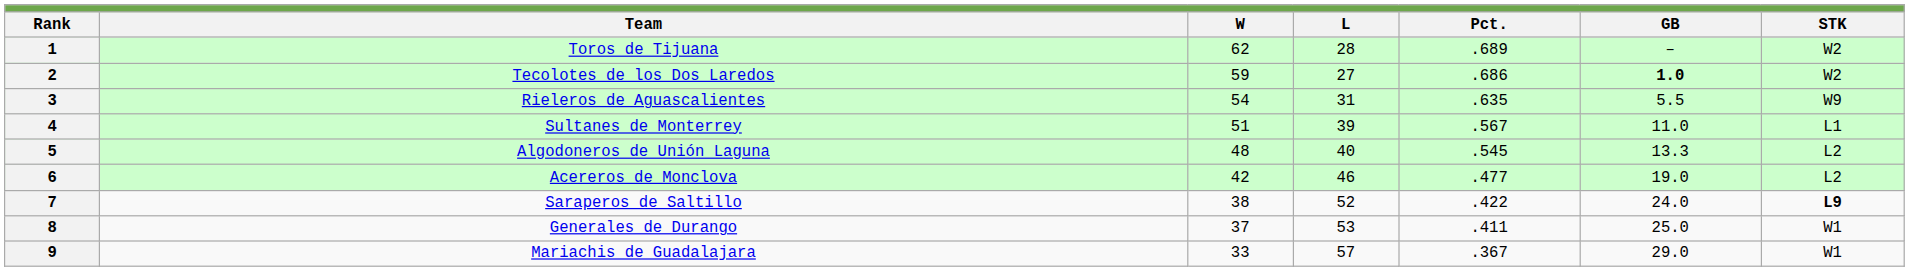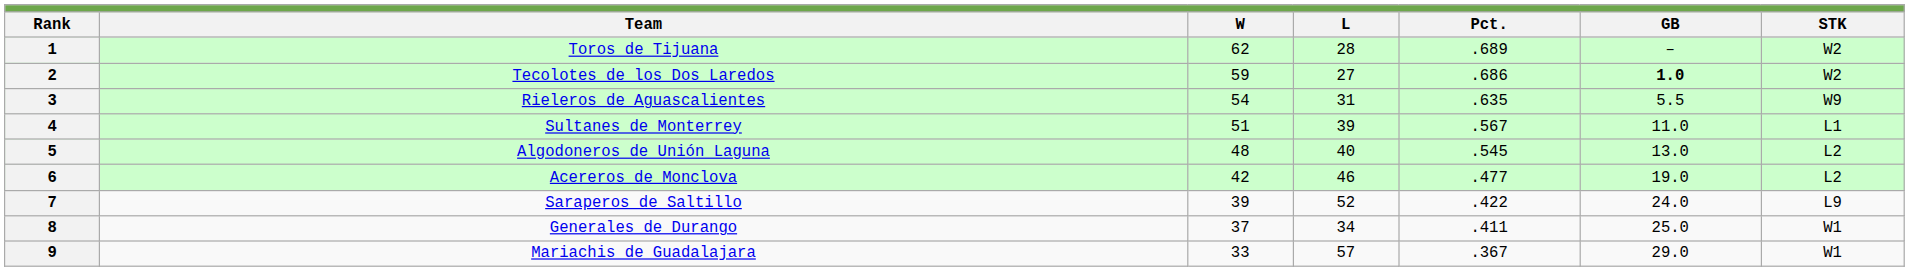5 | GB: 13.3 -> 13.0
7 | W: 38 -> 39
7 | STK: bold -> normal
8 | L: 53 -> 34
